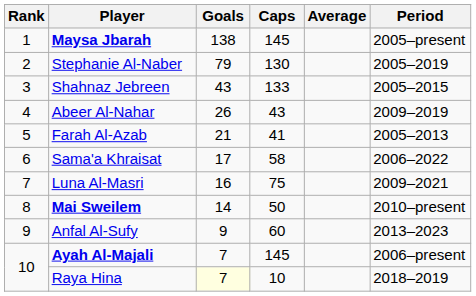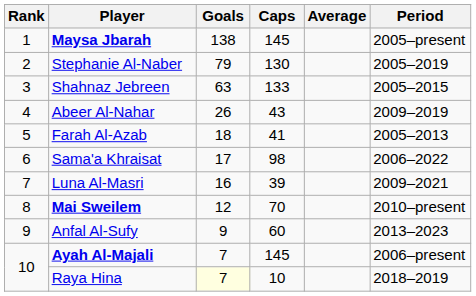Shahnaz Jebreen | Goals: 43 -> 63
Farah Al-Azab | Goals: 21 -> 18
Sama'a Khraisat | Caps: 58 -> 98
Luna Al-Masri | Caps: 75 -> 39
Mai Sweilem | Goals: 14 -> 12
Mai Sweilem | Caps: 50 -> 70
